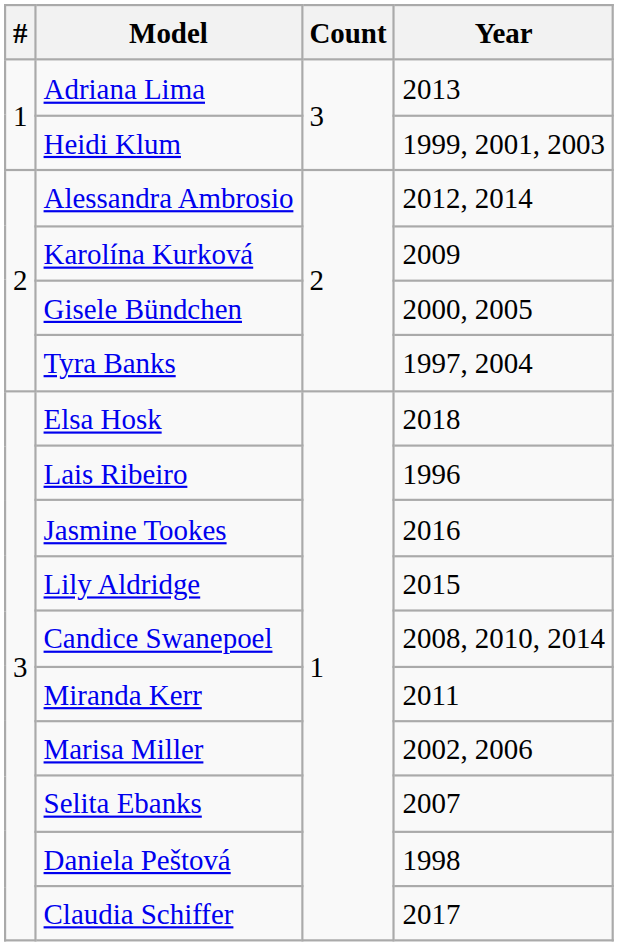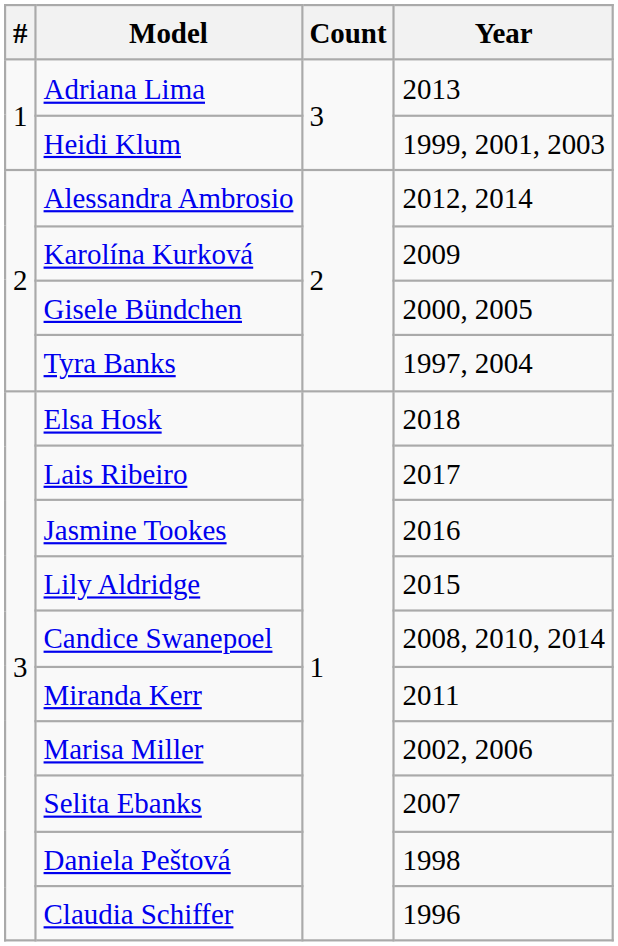Lais Ribeiro | Year: 1996 -> 2017
Claudia Schiffer | Year: 2017 -> 1996
